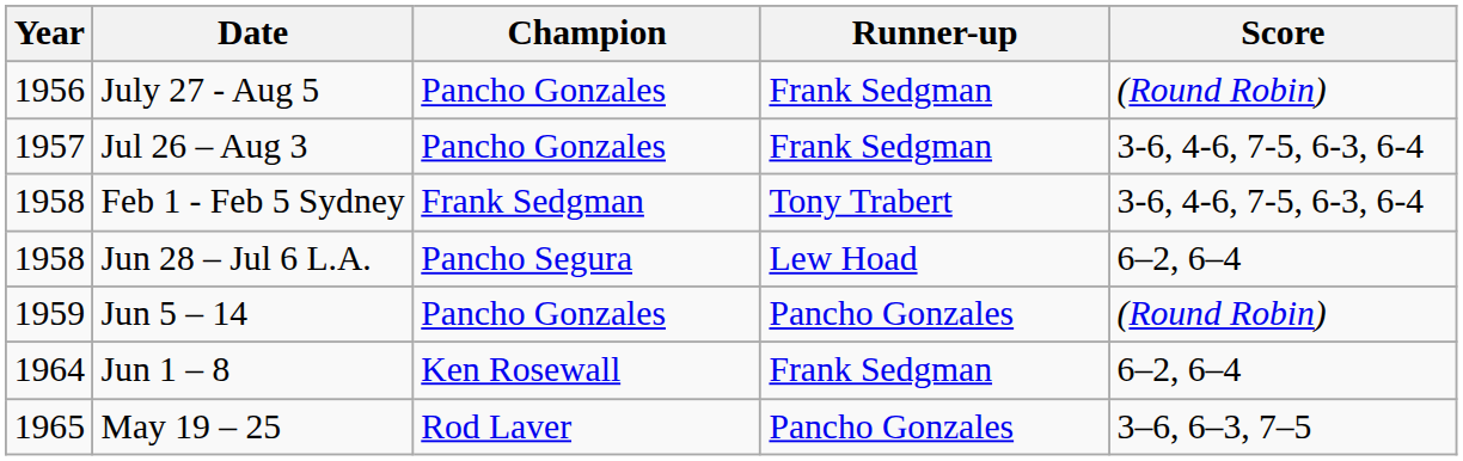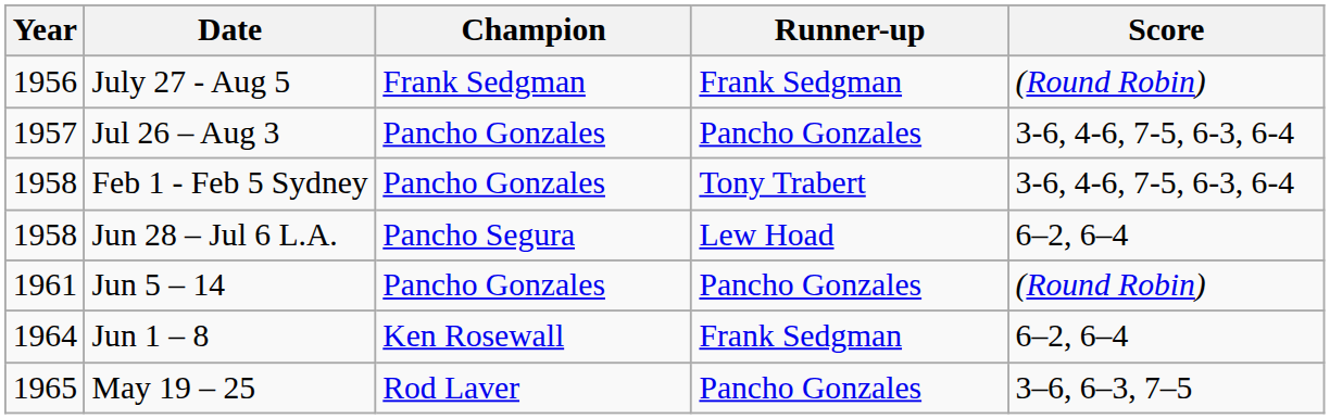July 27 - Aug 5 | Champion: Pancho Gonzales -> Frank Sedgman
Jul 26 – Aug 3 | Runner-up: Frank Sedgman -> Pancho Gonzales
Feb 1 - Feb 5 Sydney | Champion: Frank Sedgman -> Pancho Gonzales
Jun 5 – 14 | Year: 1959 -> 1961
